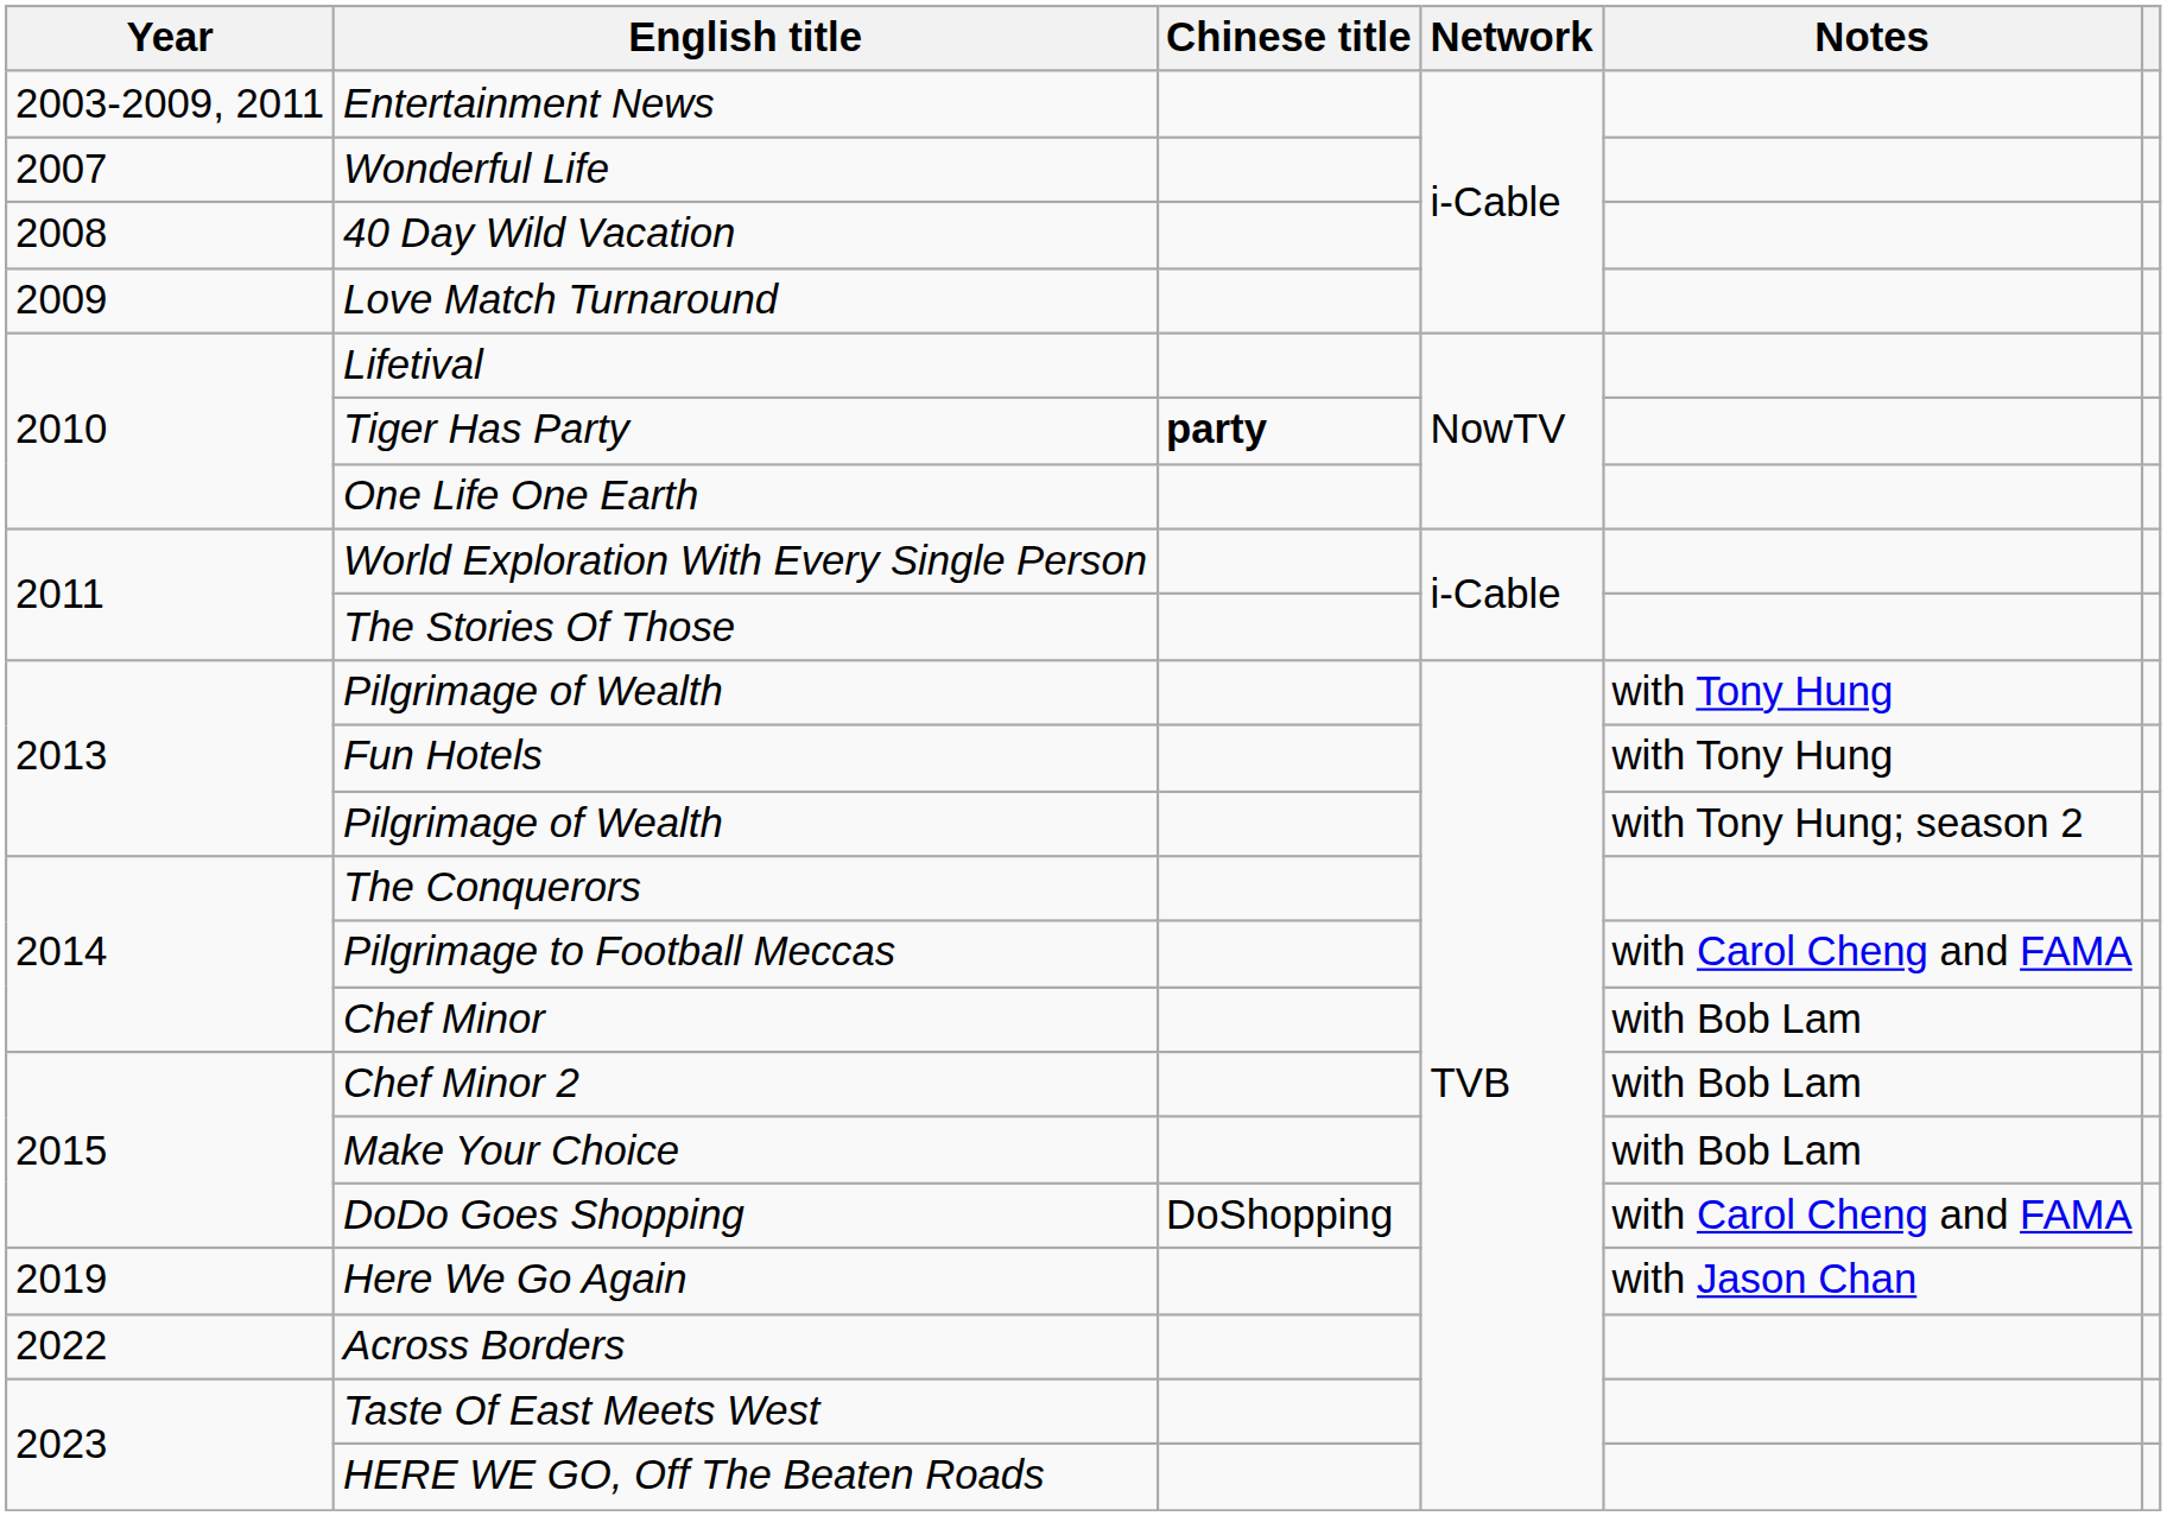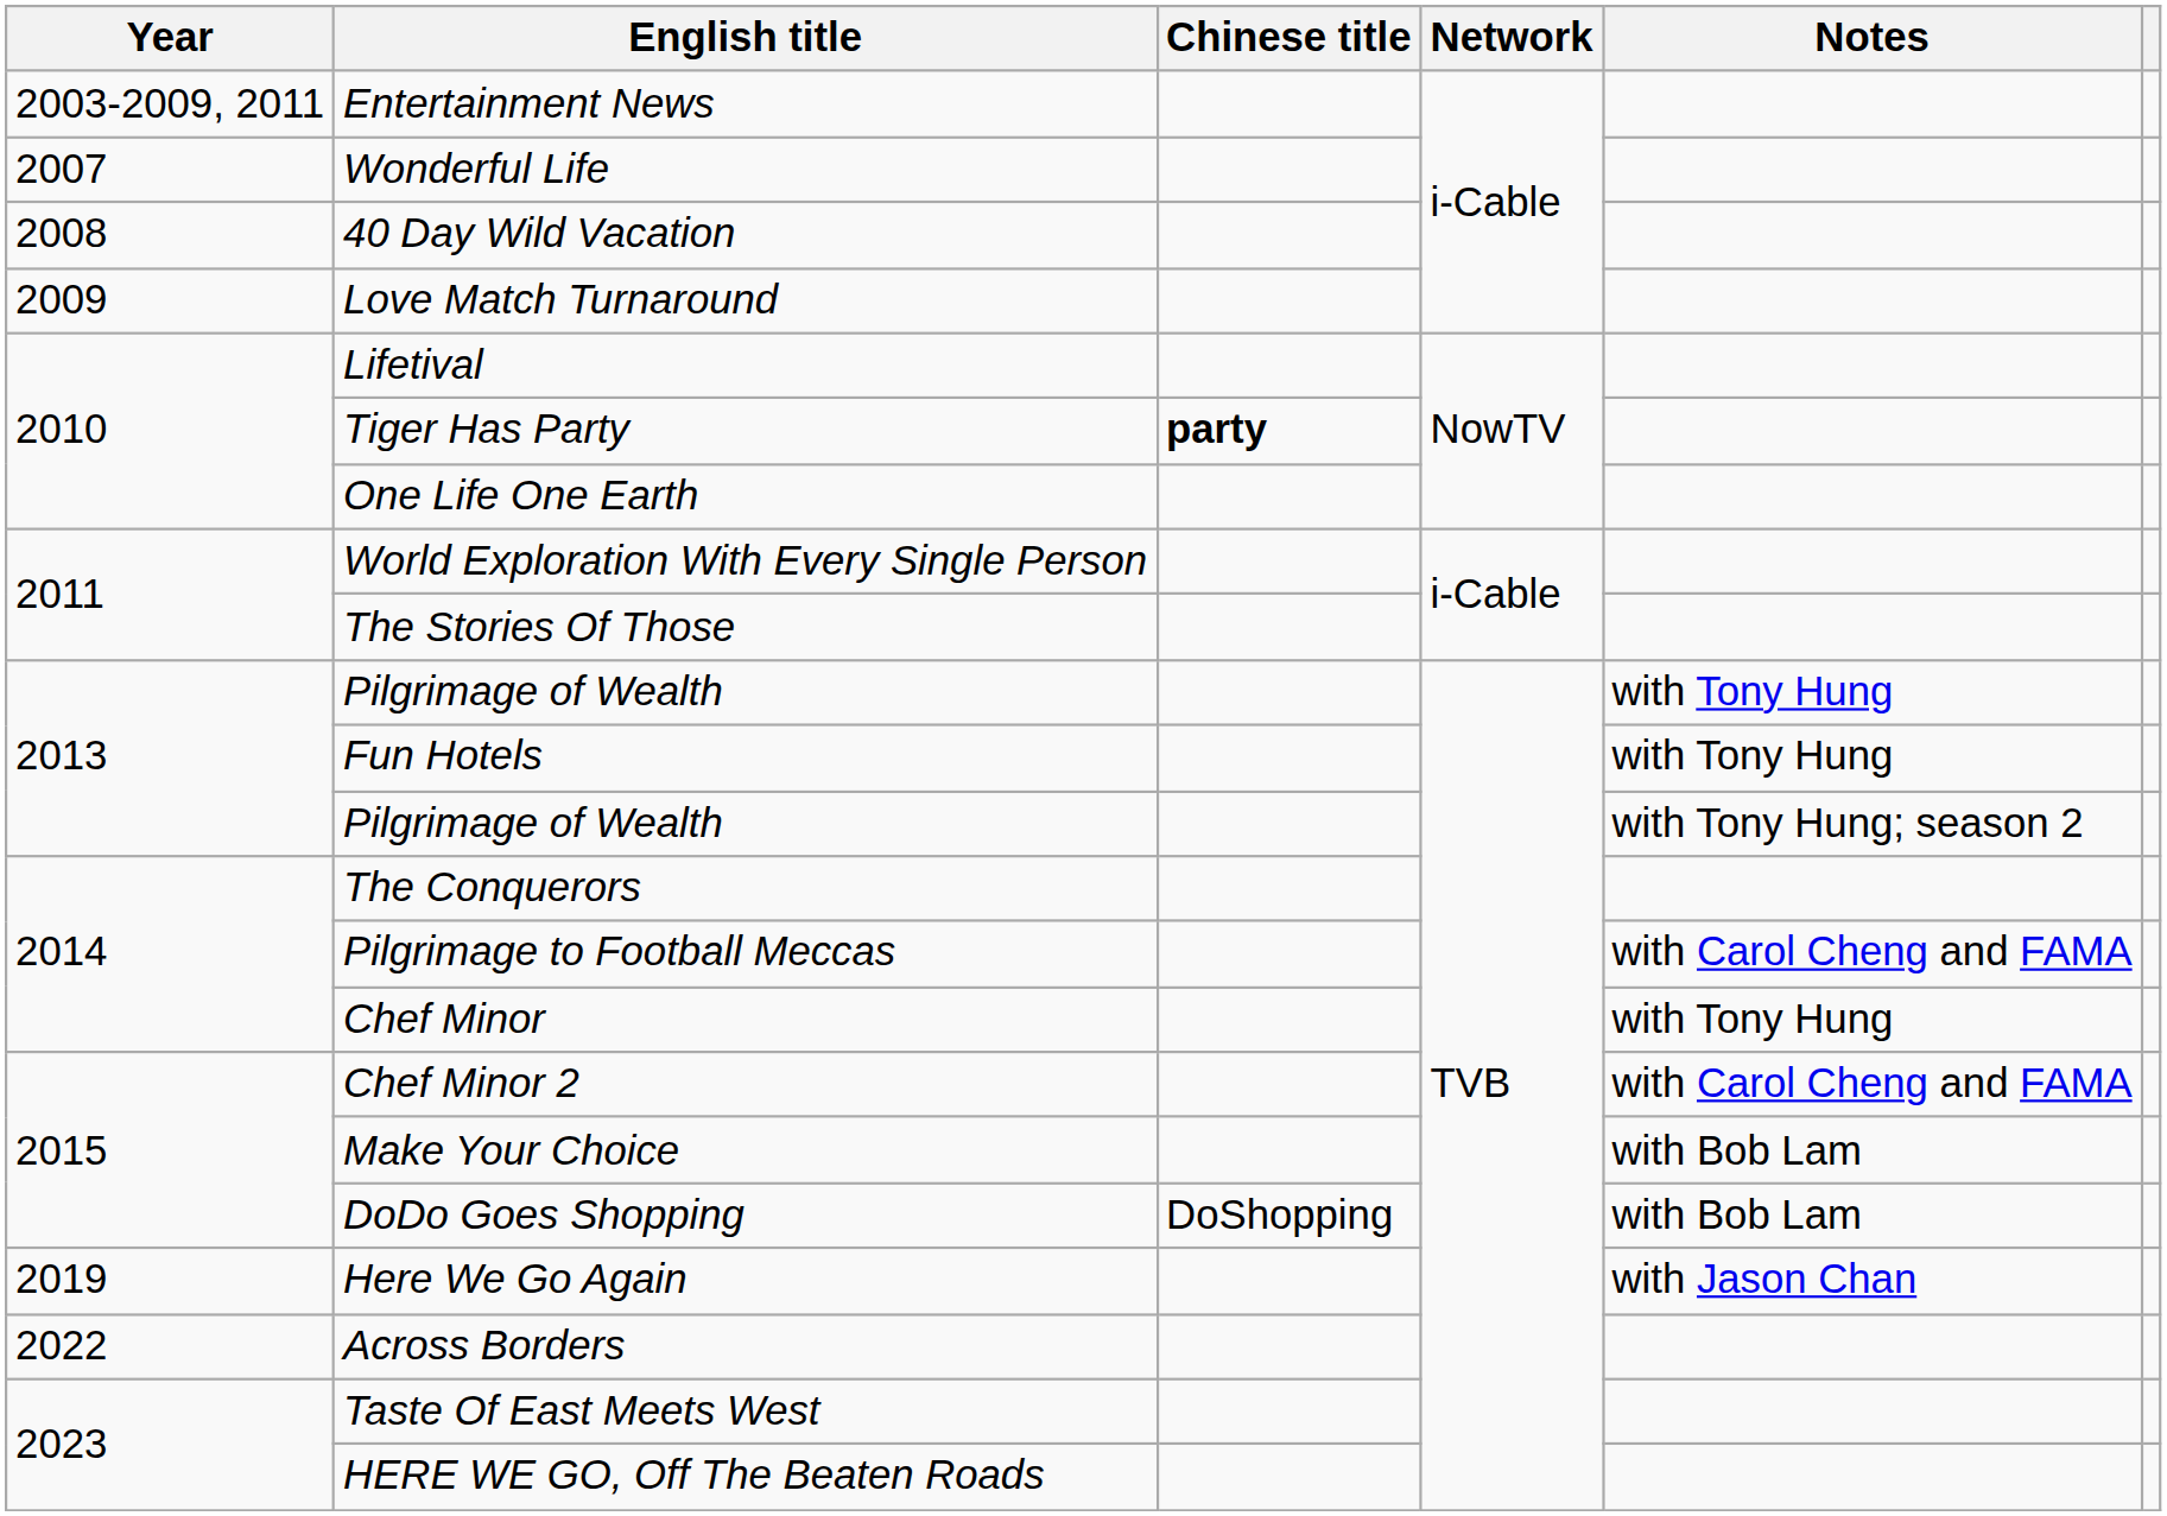Chef Minor | Notes: with Bob Lam -> with Tony Hung
Chef Minor 2 | Notes: with Bob Lam -> with Carol Cheng and FAMA
DoDo Goes Shopping | Notes: with Carol Cheng and FAMA -> with Bob Lam
